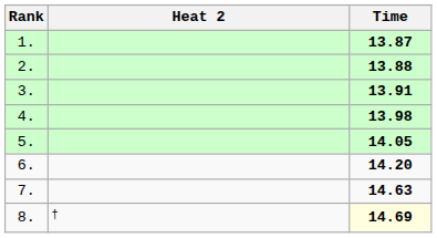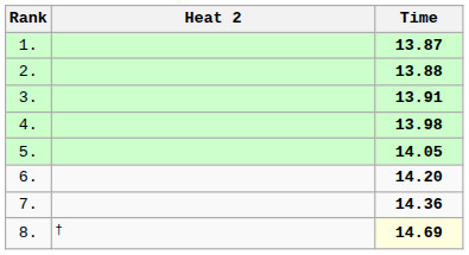7. | Time: 14.63 -> 14.36
